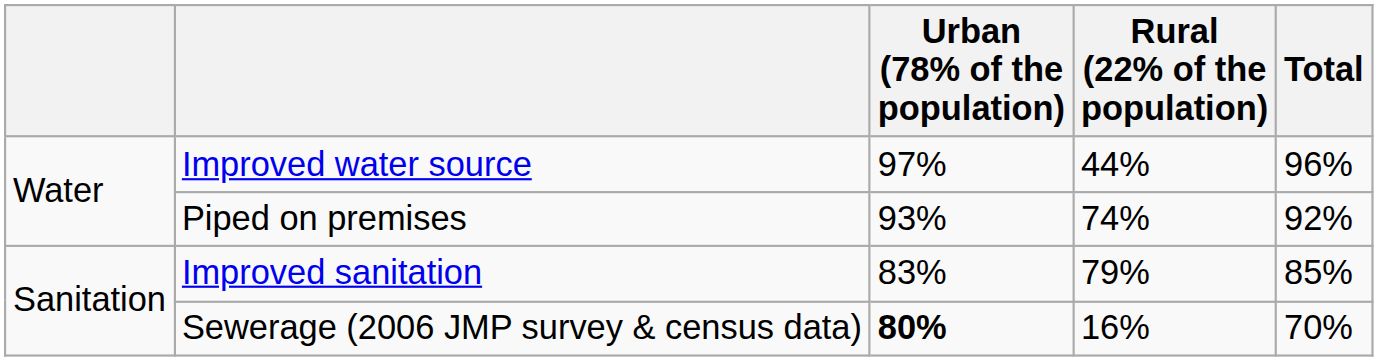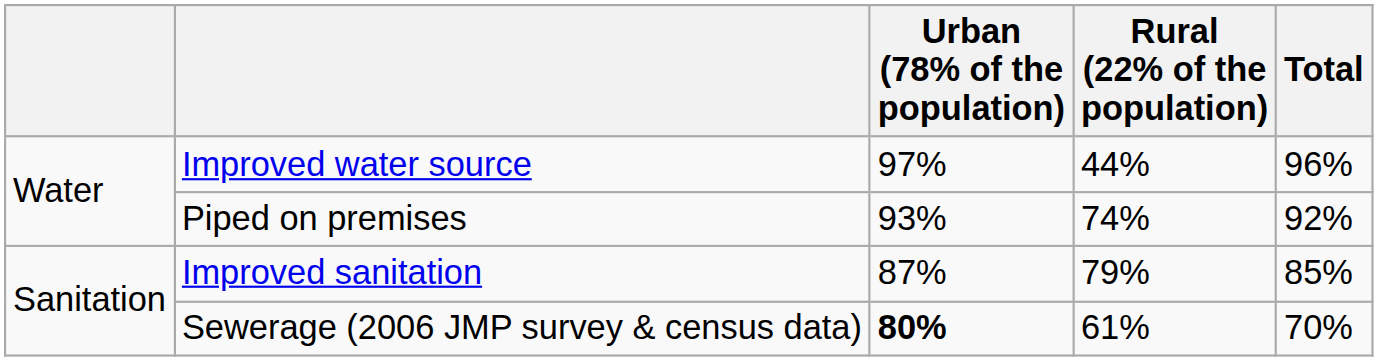Improved sanitation | Urban (78% of the population): 83% -> 87%
Sewerage (2006 JMP survey & census data) | Rural (22% of the population): 16% -> 61%
